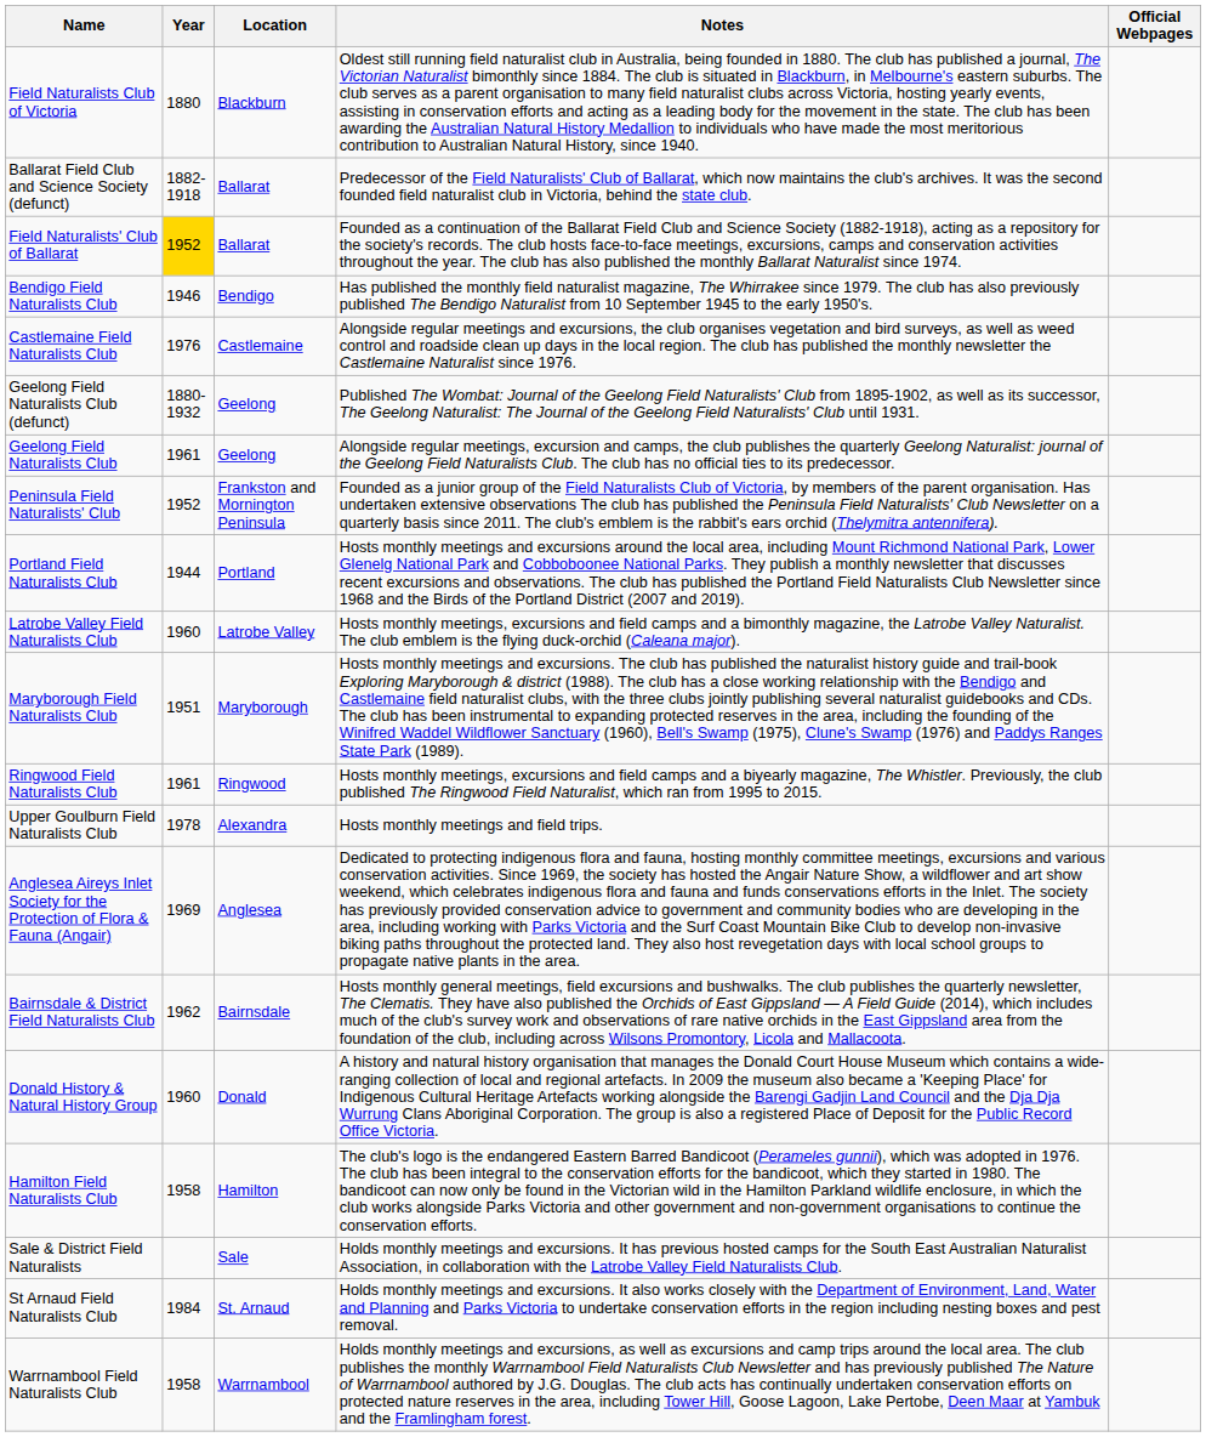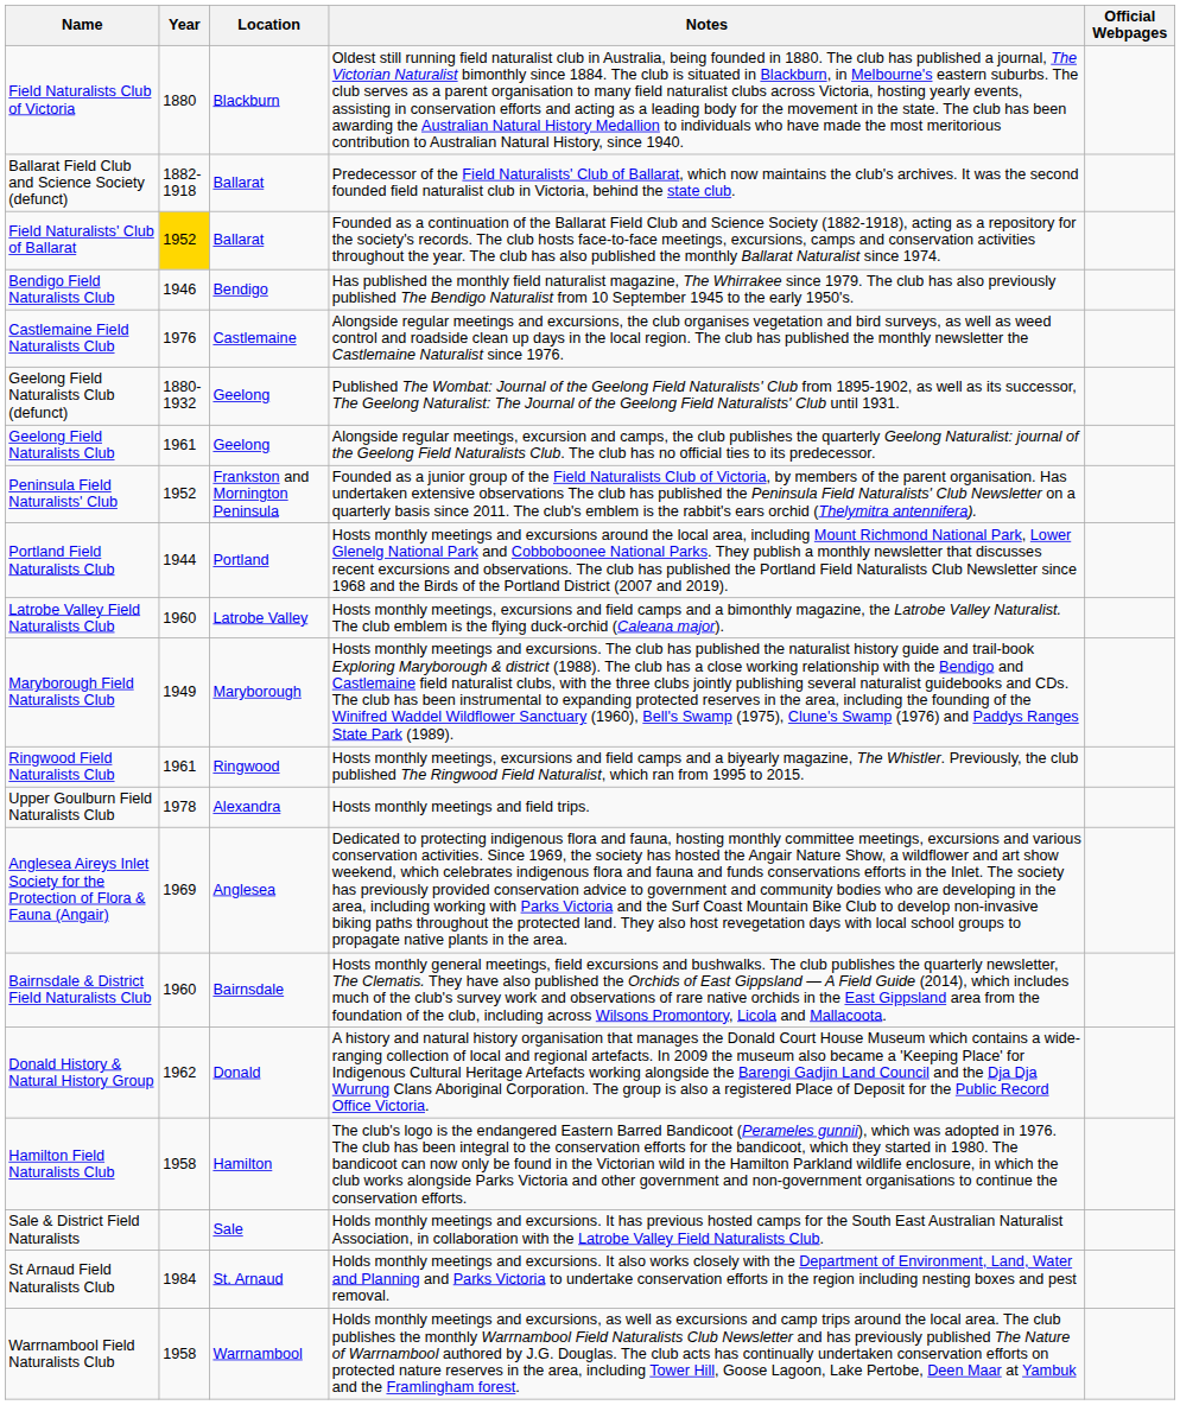Maryborough Field Naturalists Club | Year: 1951 -> 1949
Bairnsdale & District Field Naturalists Club | Year: 1962 -> 1960
Donald History & Natural History Group | Year: 1960 -> 1962
